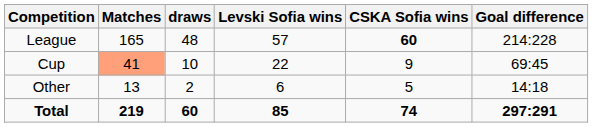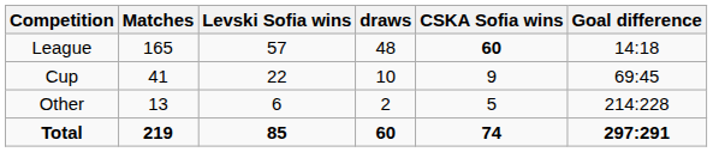columns swapped: Levski Sofia wins <-> draws
League | Goal difference: 214:228 -> 14:18
Cup | Matches: lightsalmon background -> no background
Other | Goal difference: 14:18 -> 214:228
